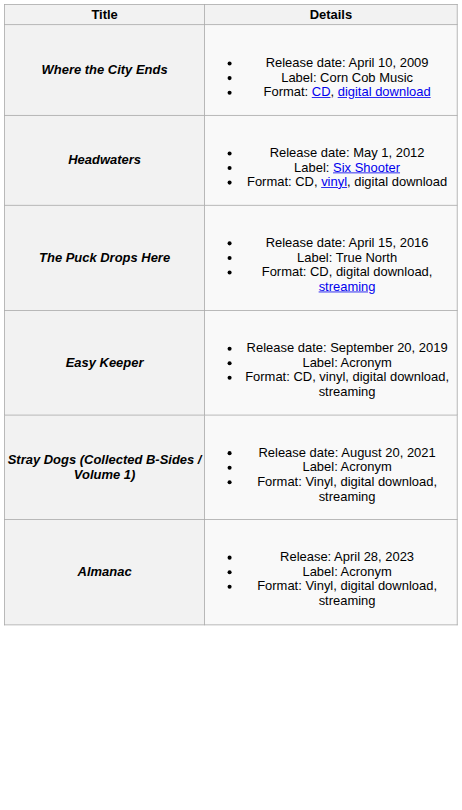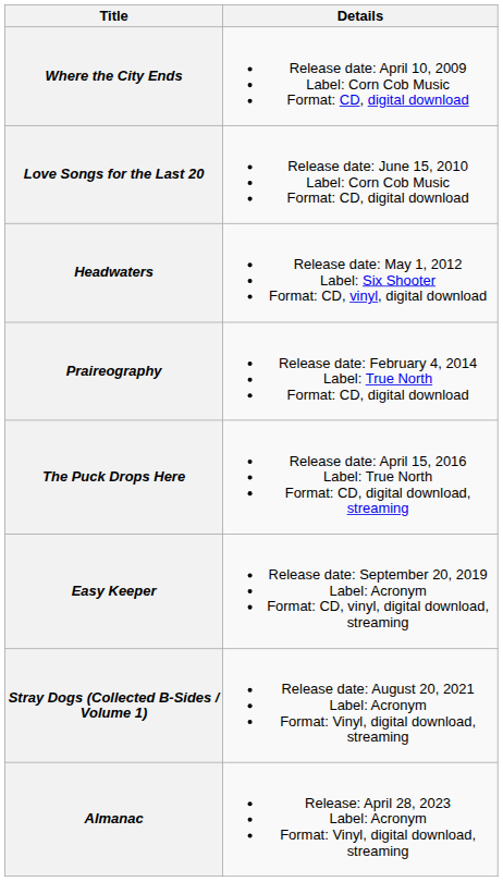+ row: Love Songs for the Last 20 | Release date: June 15, 2010 Label: Corn Cob Music Format: CD, digital download
+ row: Praireography | Release date: February 4, 2014 Label: True North Format: CD, digital download
